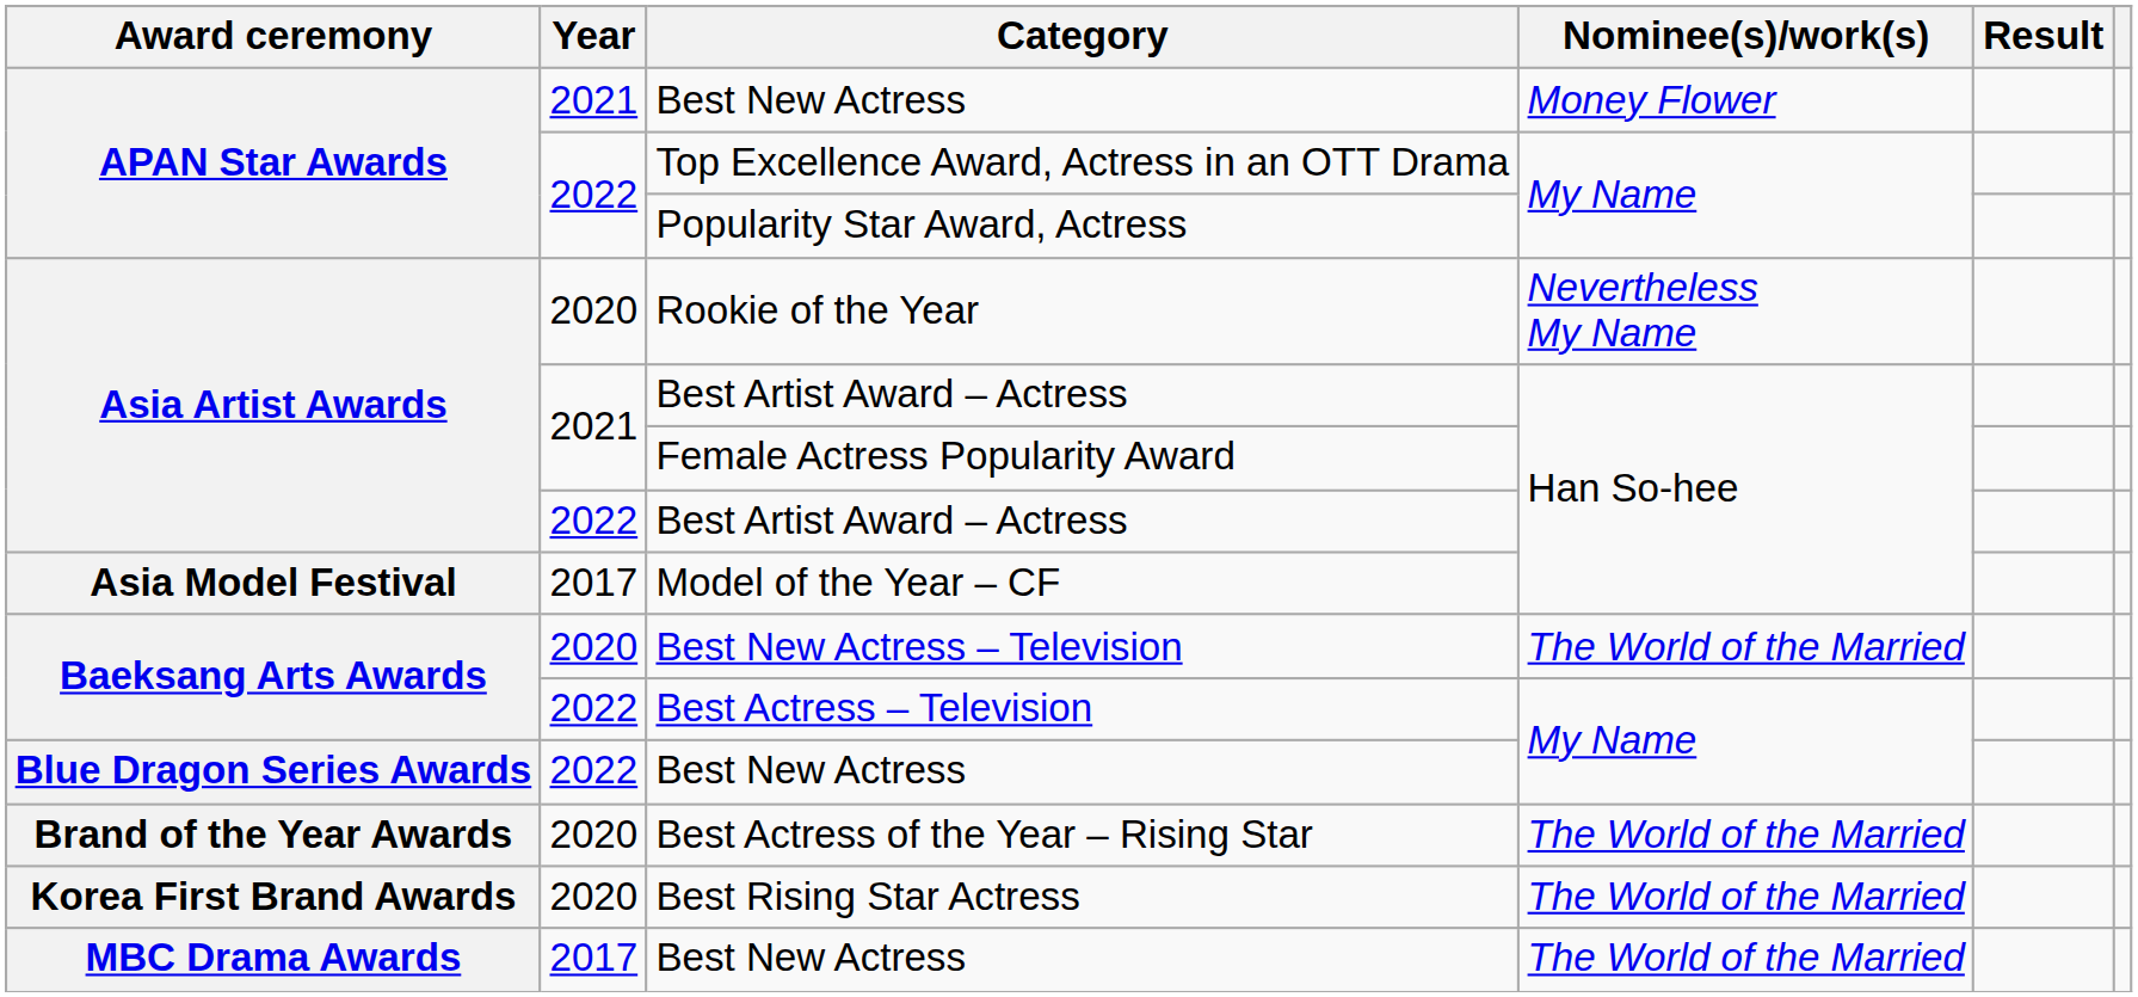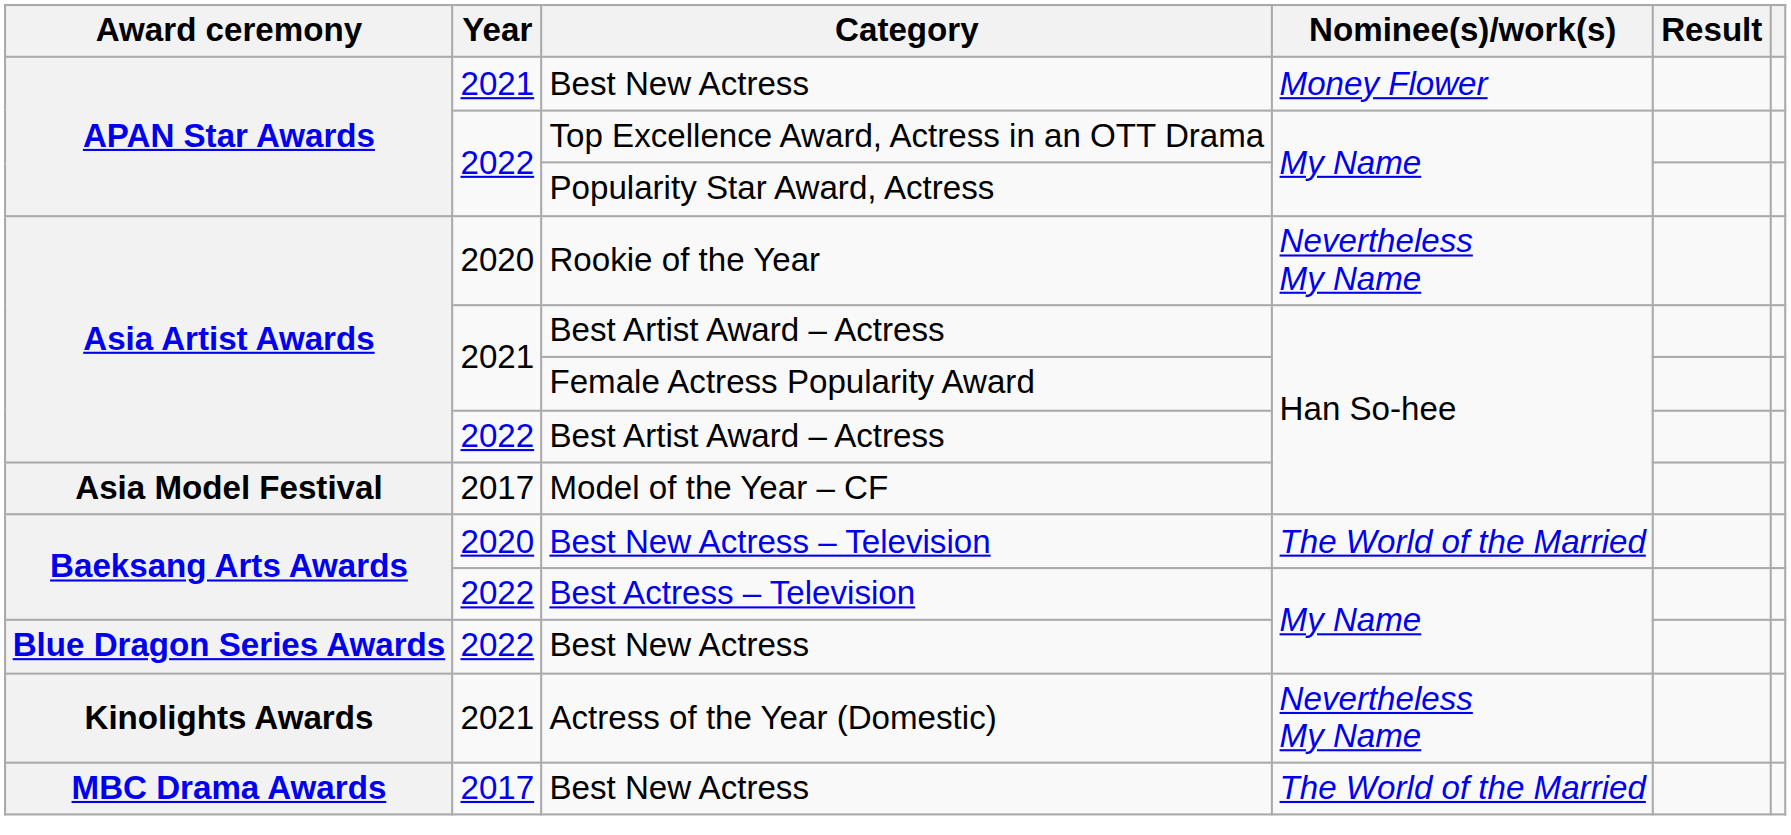- row: Brand of the Year Awards | 2020 | Best Actress of the Year – Rising Star | The World of the Married
+ row: Kinolights Awards | 2021 | Actress of the Year (Domestic) | Nevertheless My Name
- row: Korea First Brand Awards | 2020 | Best Rising Star Actress | The World of the Married
